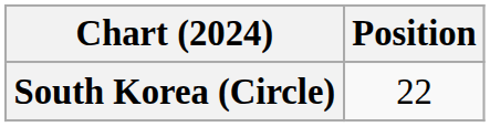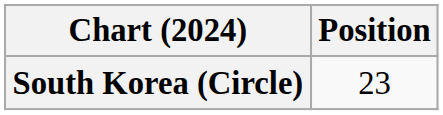South Korea (Circle) | Position: 22 -> 23
